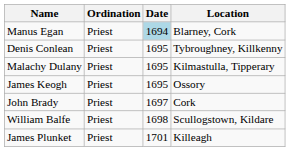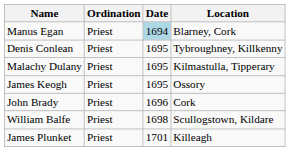John Brady | Date: 1697 -> 1696
